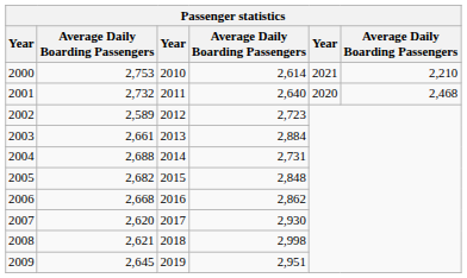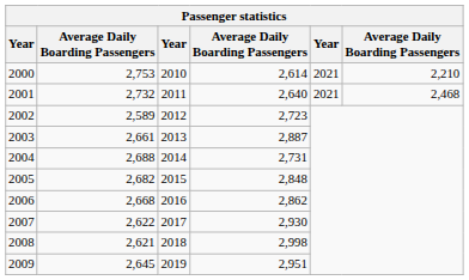2001 | column 5: 2020 -> 2021
2003 | column 4: 2,884 -> 2,887
2007 | column 2: 2,620 -> 2,622
